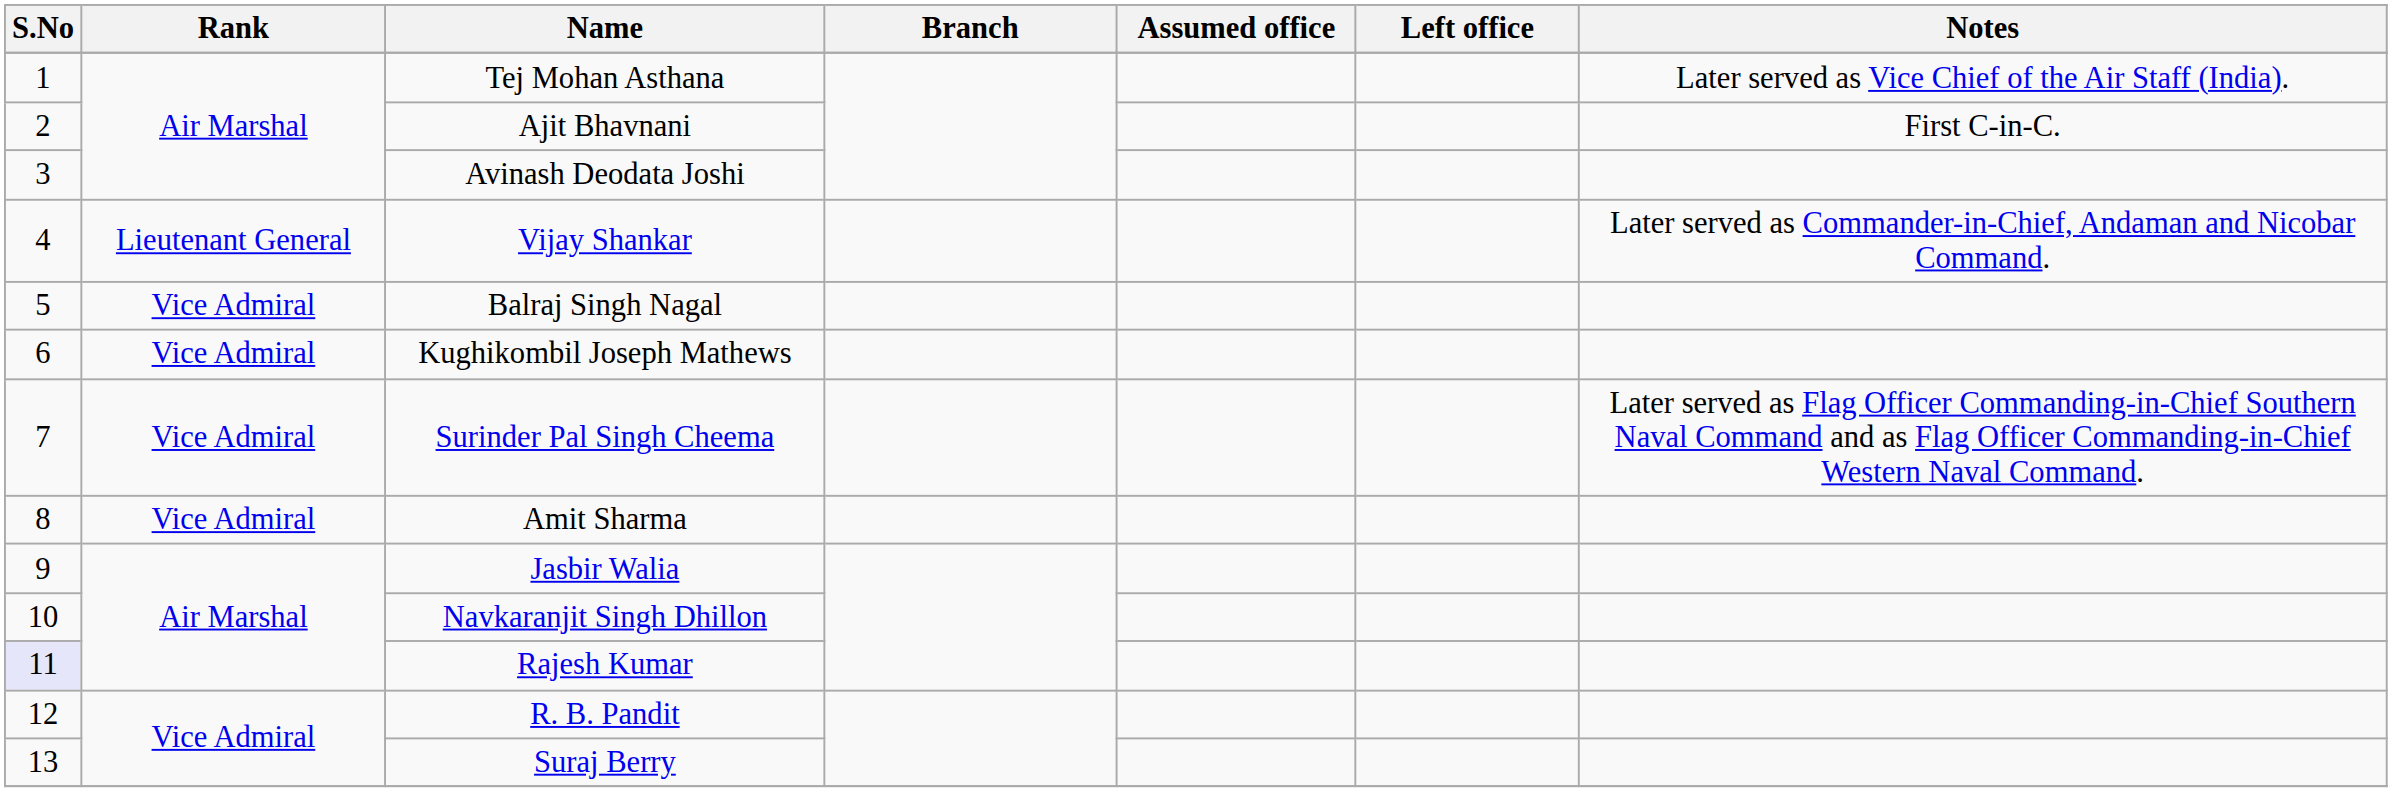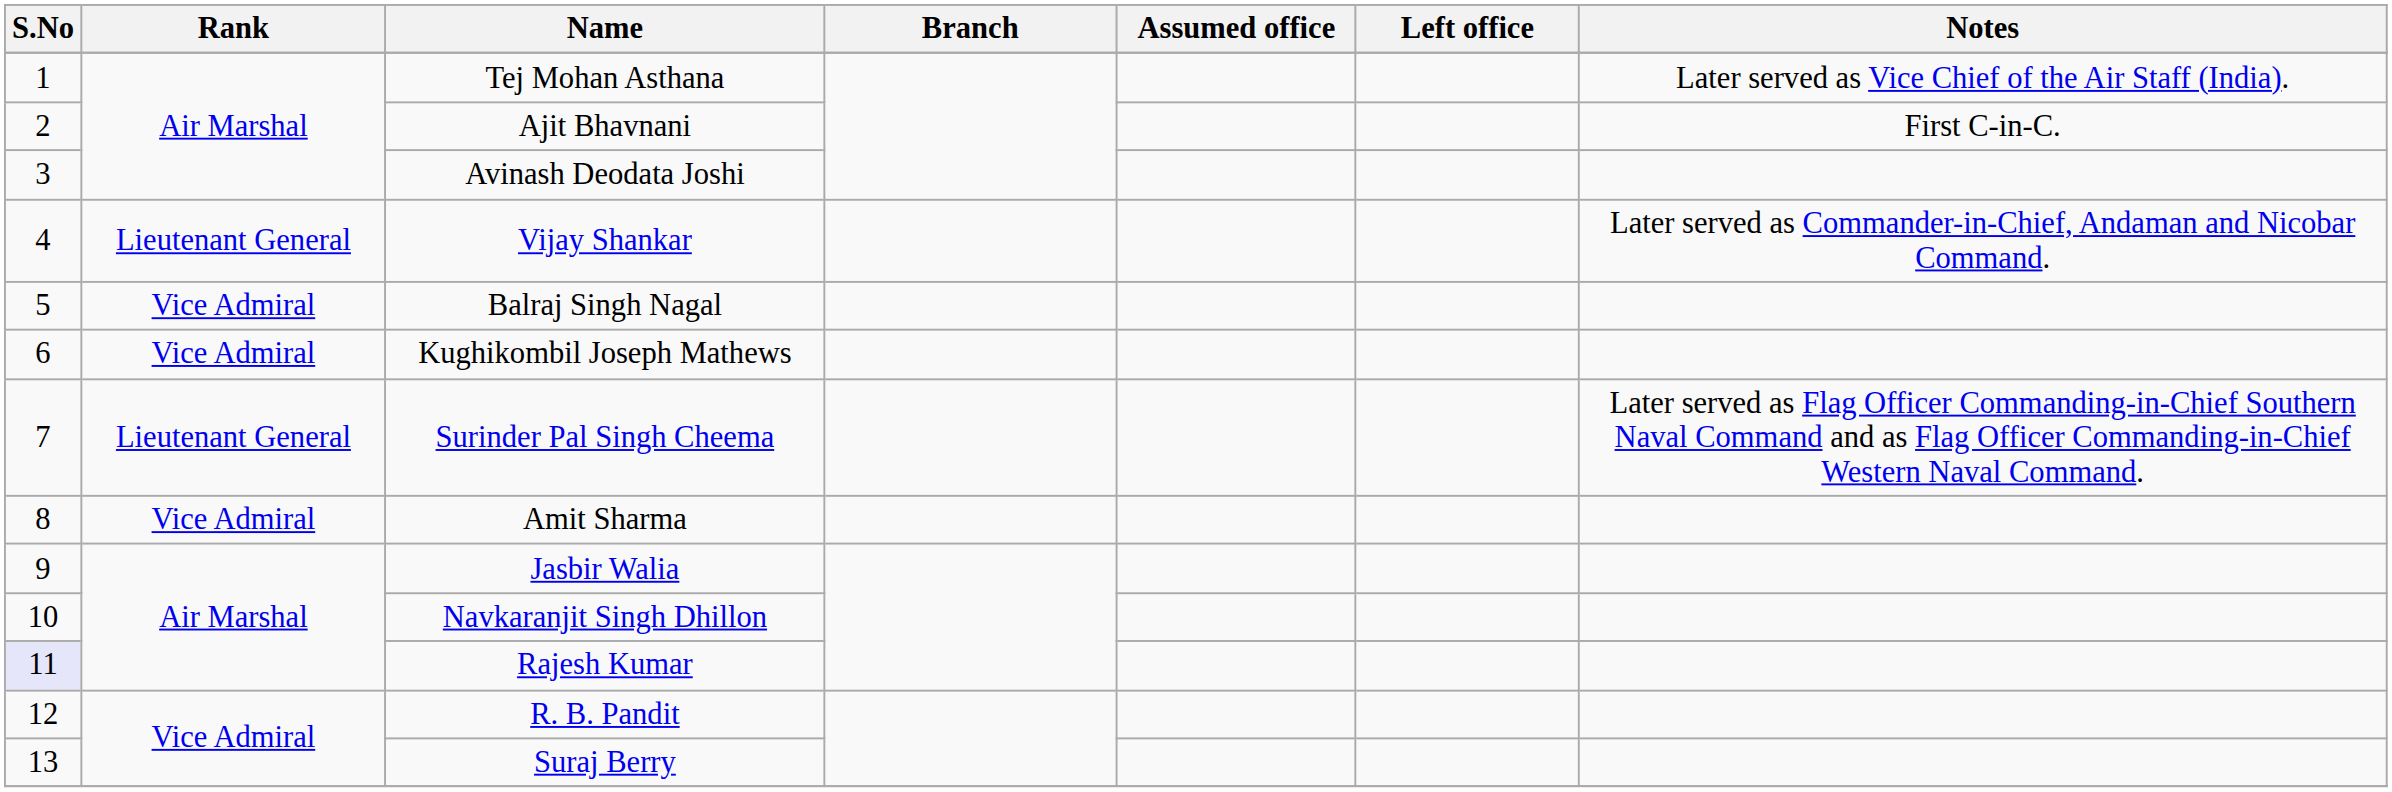Surinder Pal Singh Cheema | Rank: Vice Admiral -> Lieutenant General
